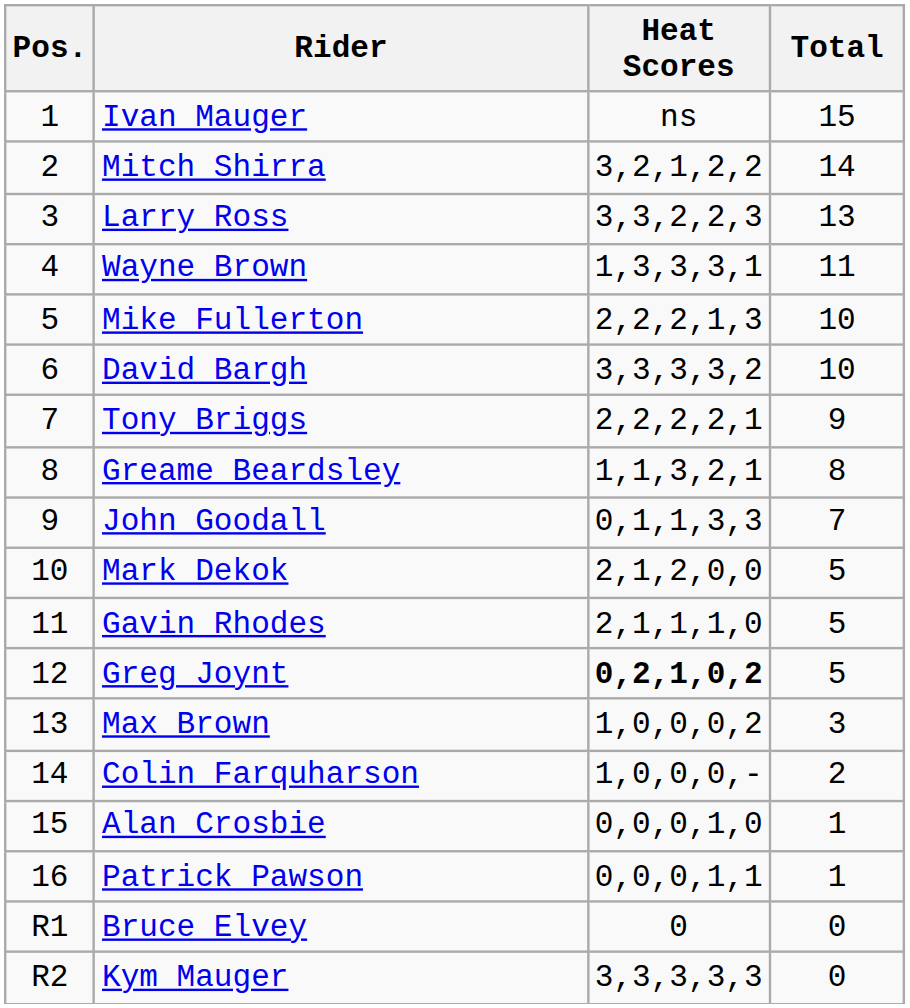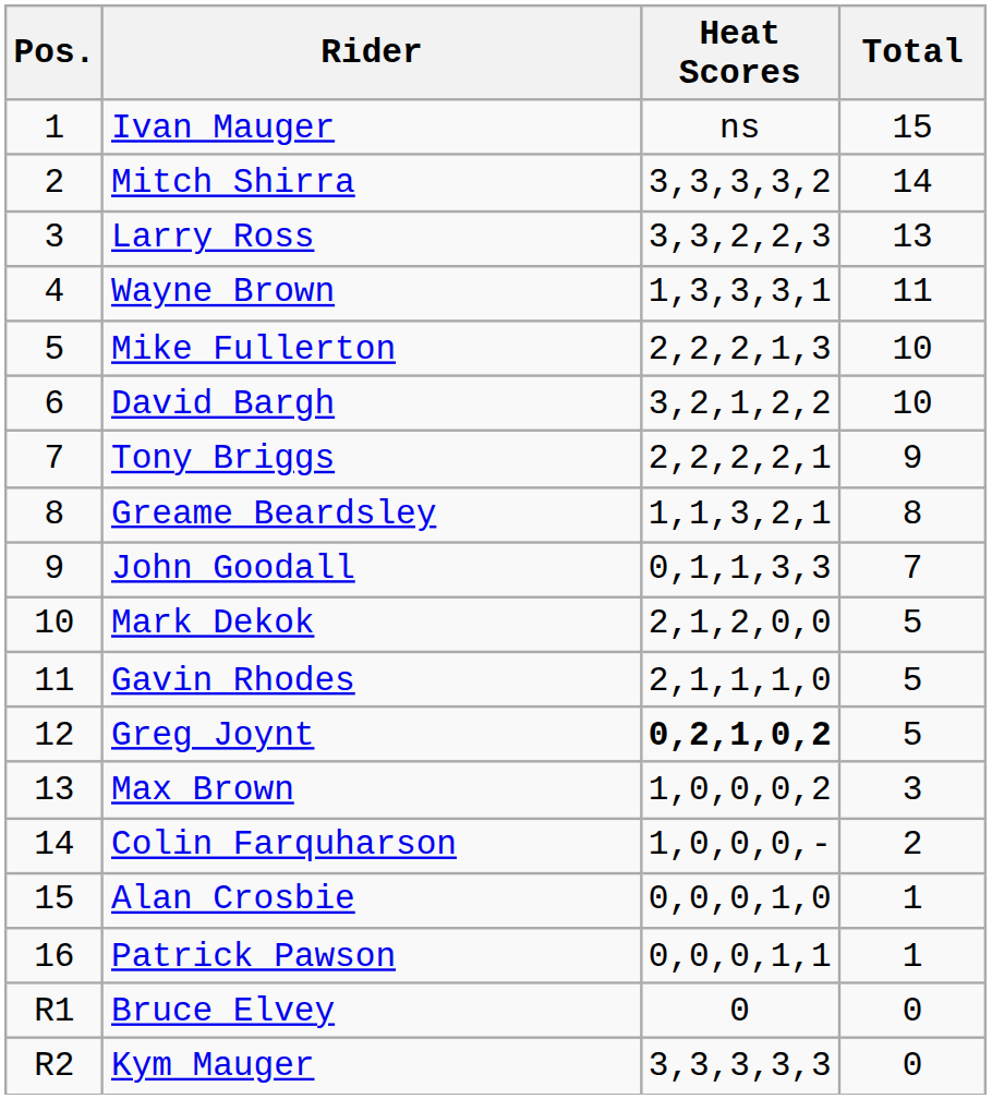Mitch Shirra | Heat Scores: 3,2,1,2,2 -> 3,3,3,3,2
David Bargh | Heat Scores: 3,3,3,3,2 -> 3,2,1,2,2
